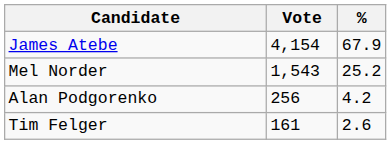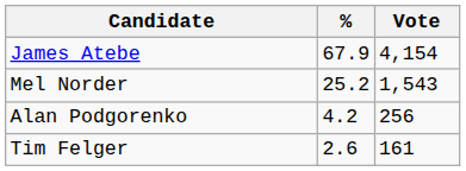columns swapped: Vote <-> %
